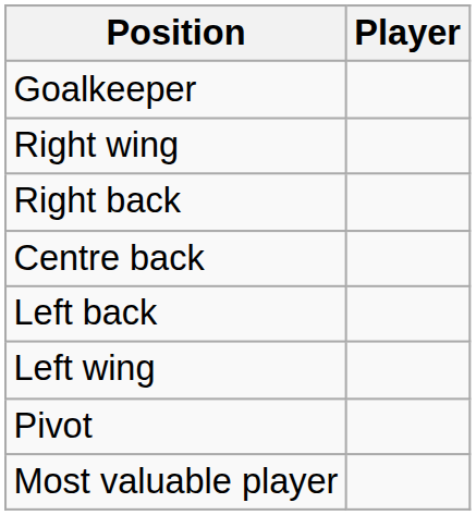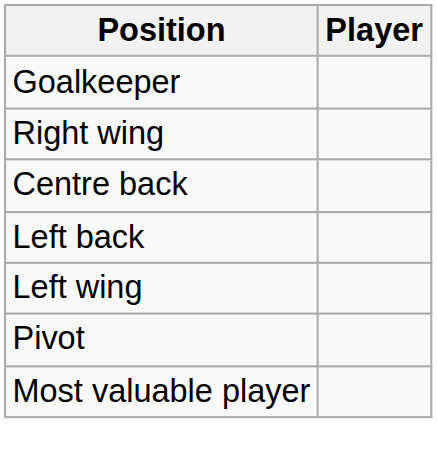- row: Right back
